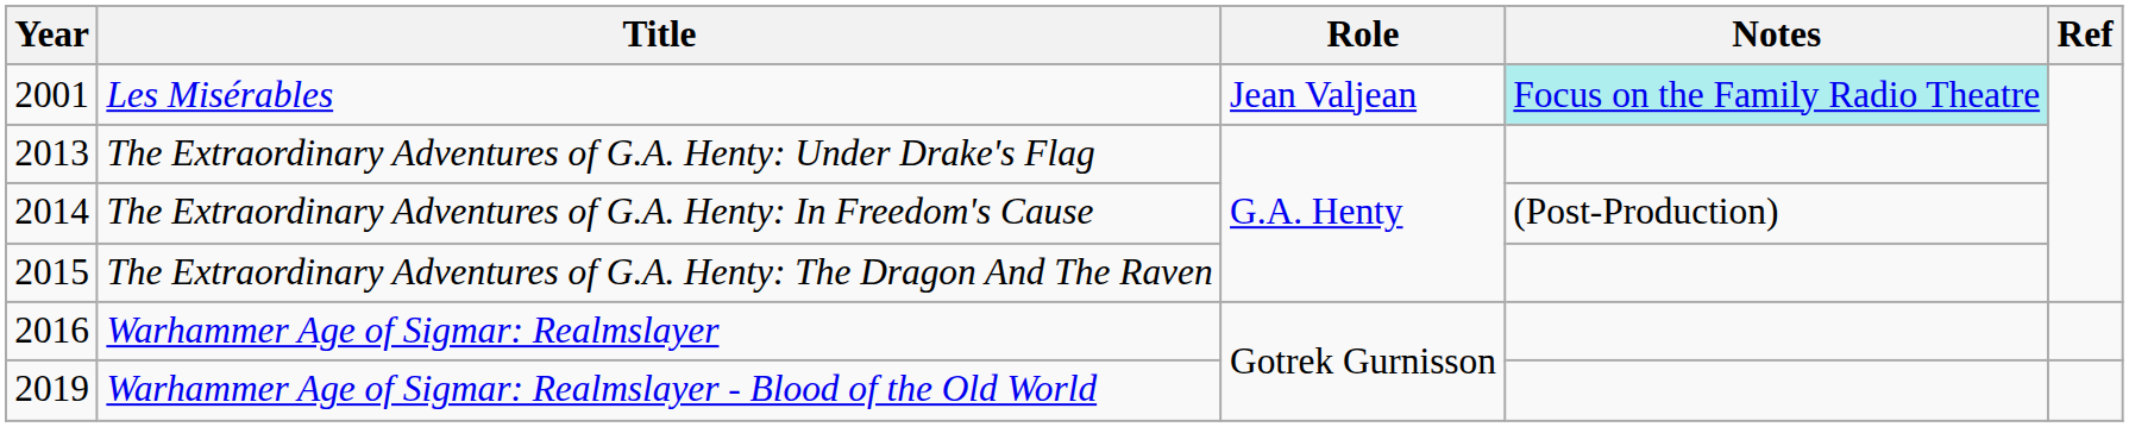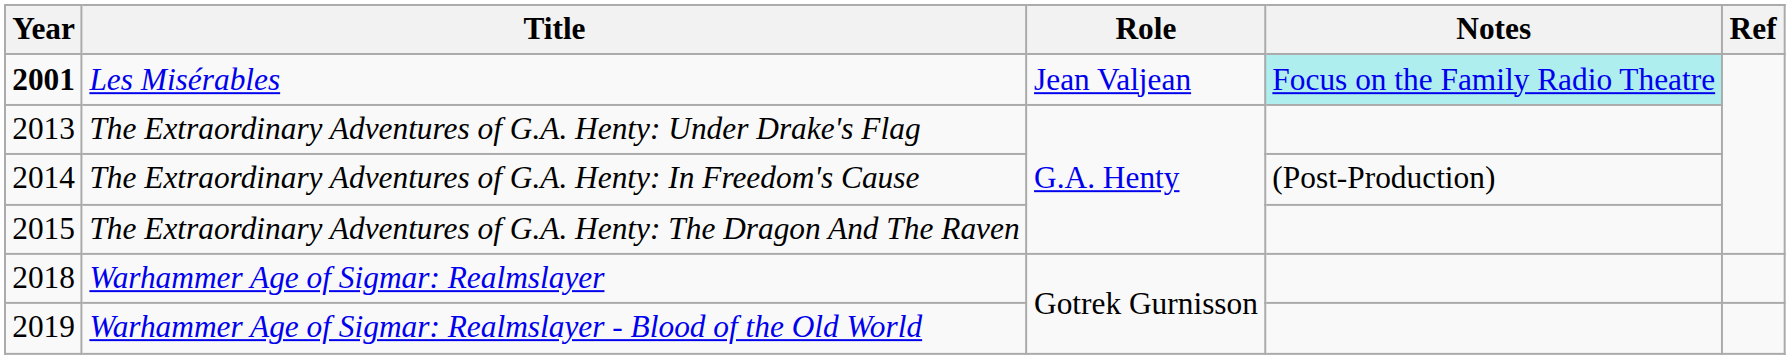Les Misérables | Year: normal -> bold
Warhammer Age of Sigmar: Realmslayer | Year: 2016 -> 2018
